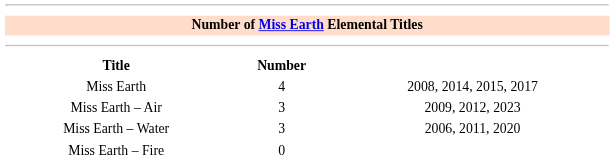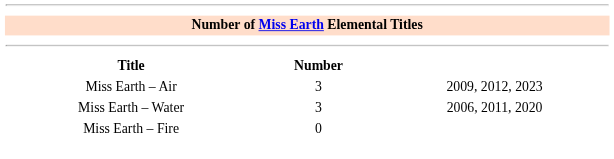- row: Miss Earth | 4 | 2008, 2014, 2015, 2017
